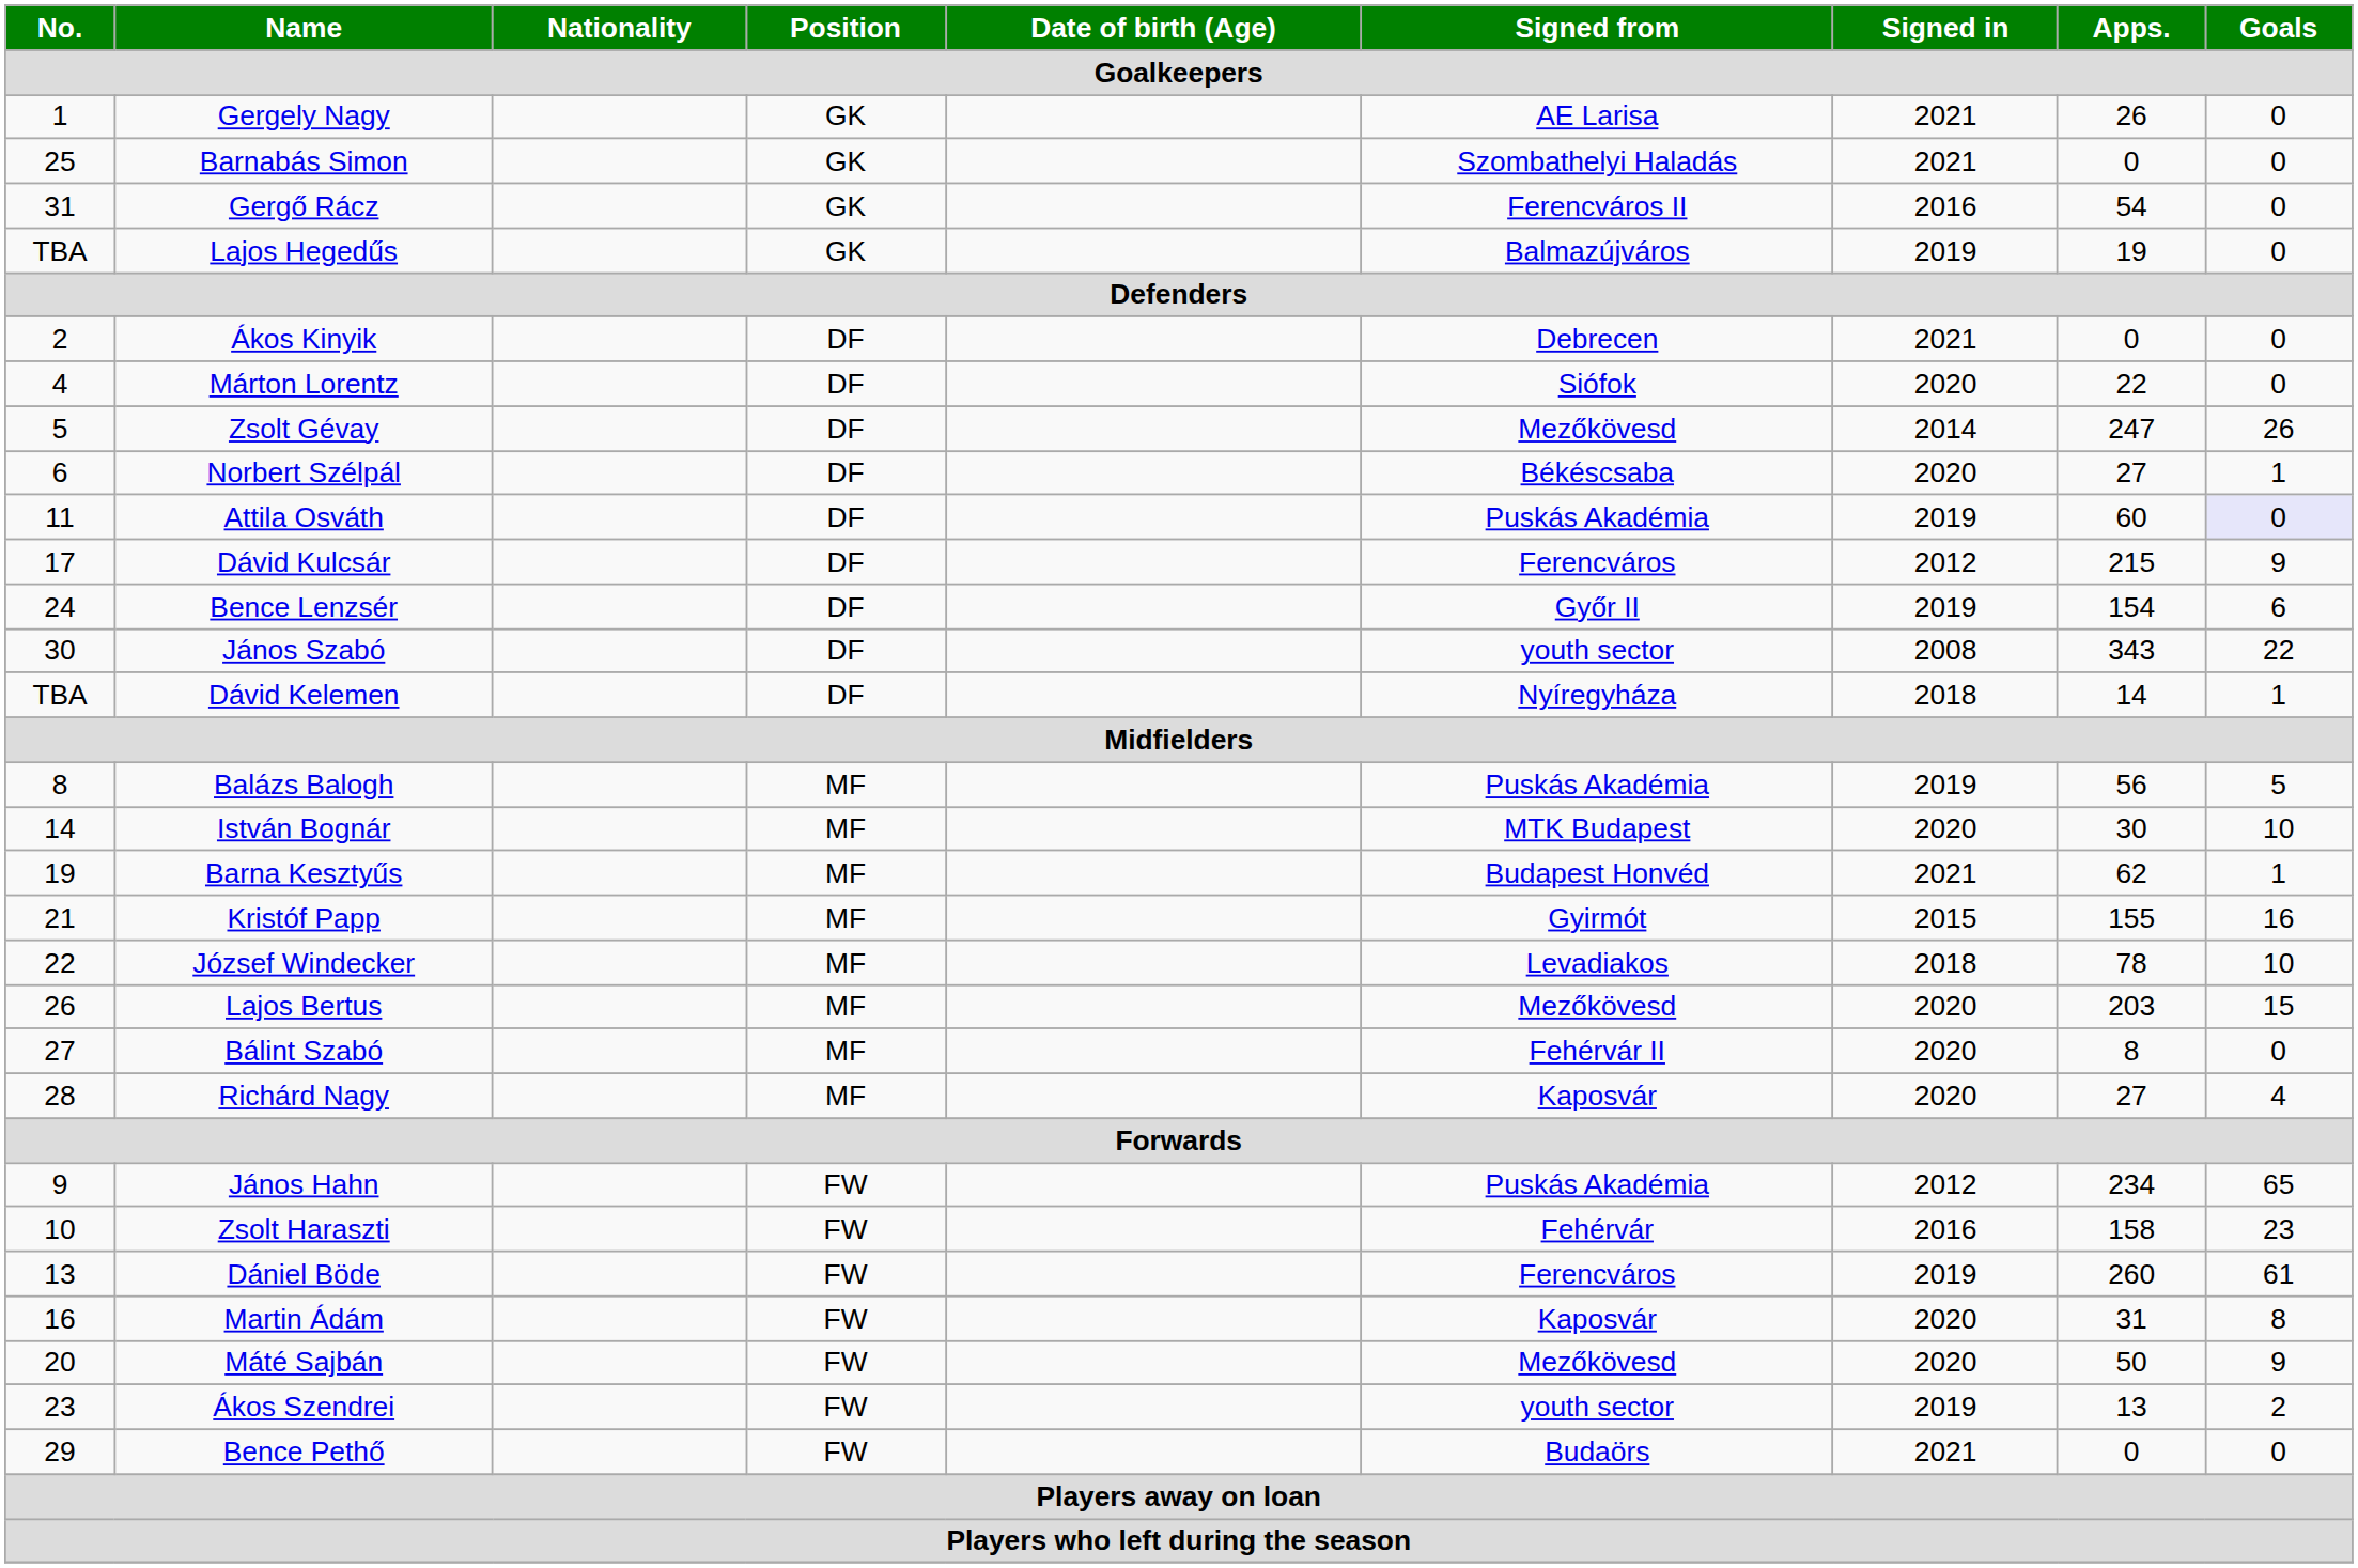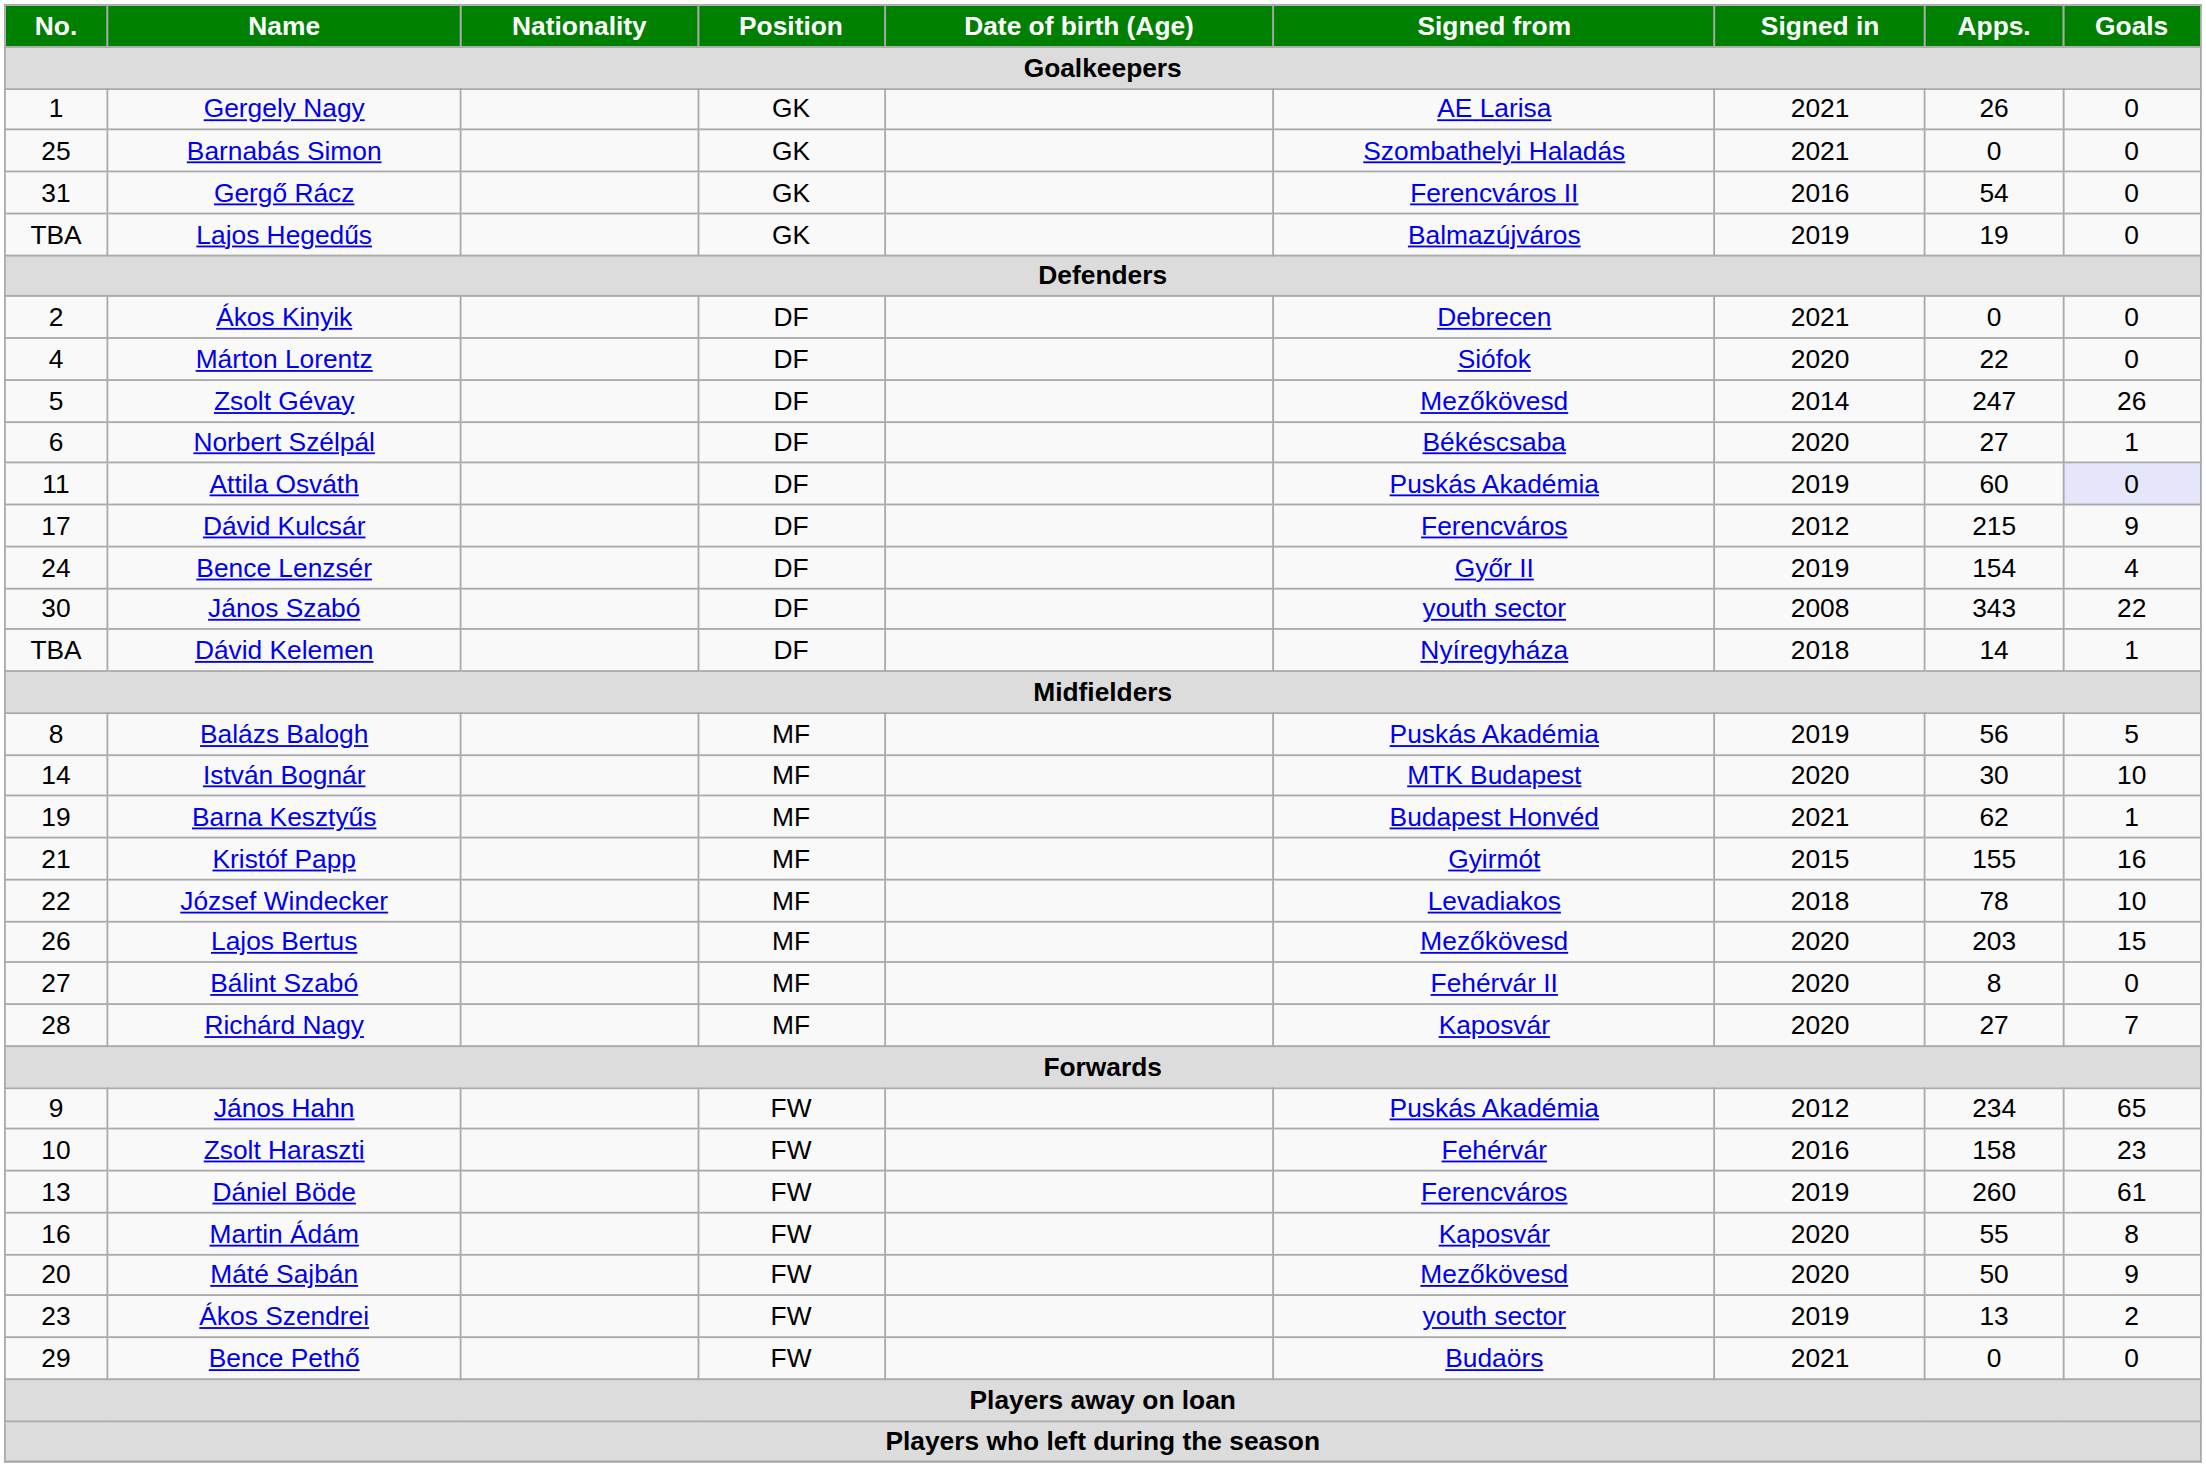Bence Lenzsér | Goals: 6 -> 4
Richárd Nagy | Goals: 4 -> 7
Martin Ádám | Apps.: 31 -> 55
